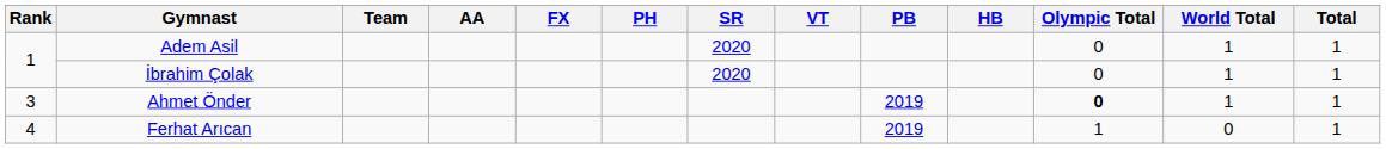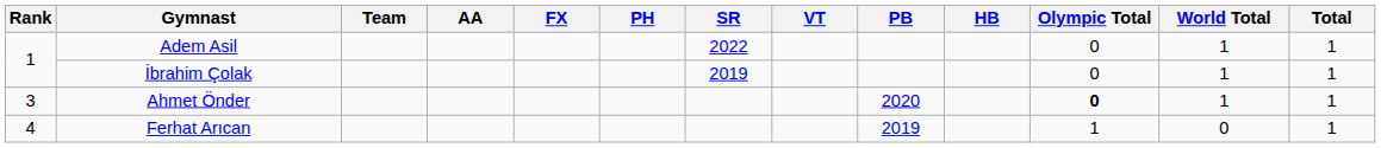Adem Asil | SR: 2020 -> 2022
İbrahim Çolak | SR: 2020 -> 2019
Ahmet Önder | PB: 2019 -> 2020
